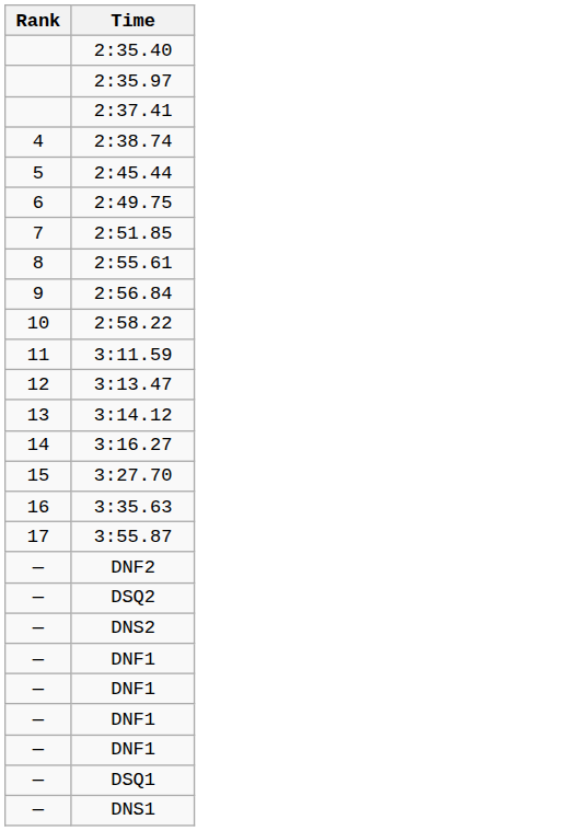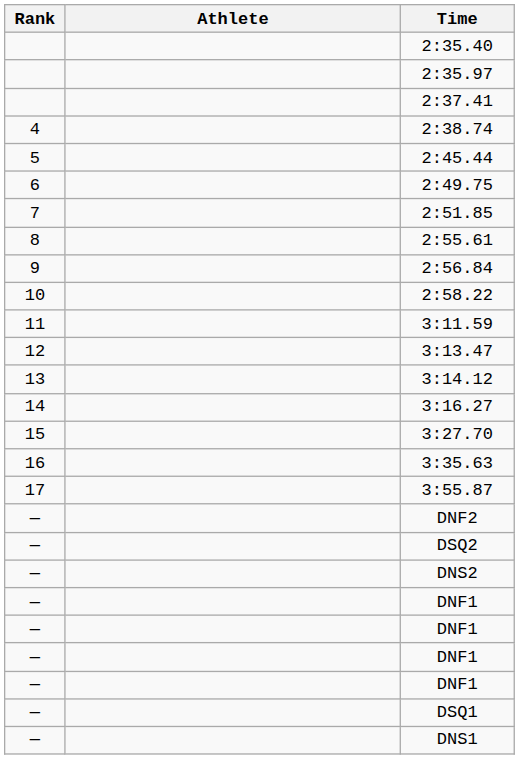+ column: Athlete
